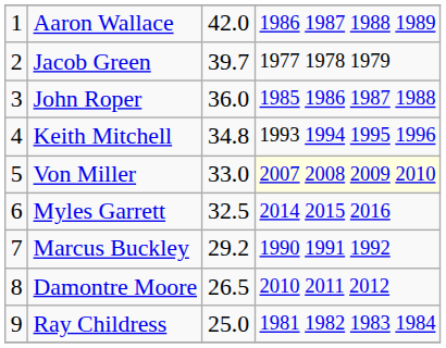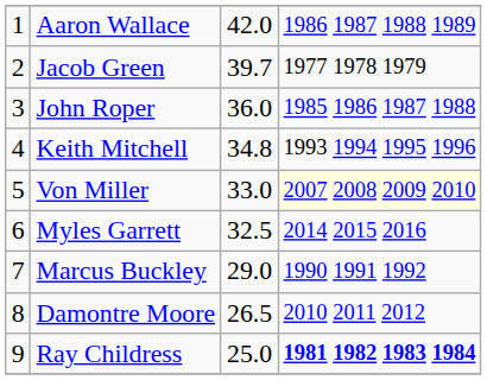Marcus Buckley | column 3: 29.2 -> 29.0
Ray Childress | column 4: normal -> bold
